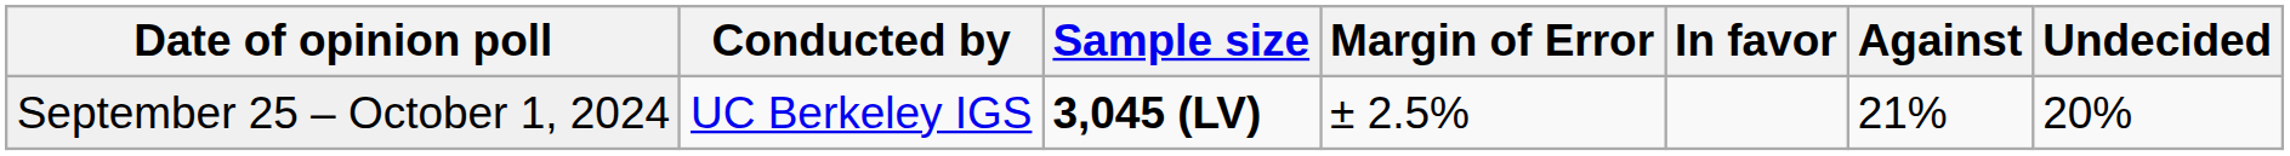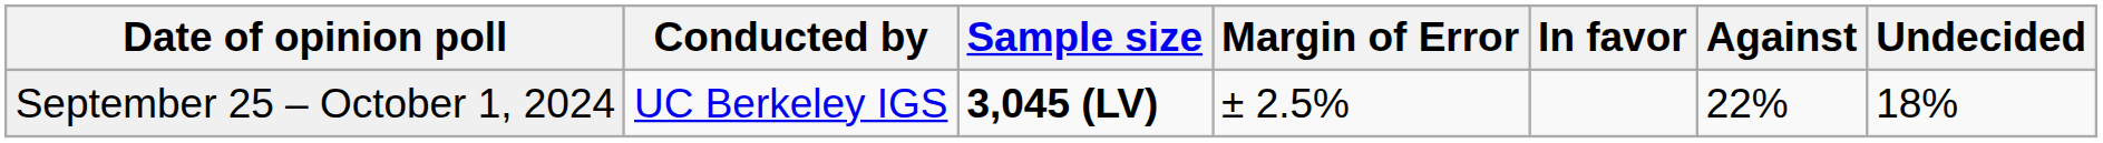September 25 – October 1, 2024 | Against: 21% -> 22%
September 25 – October 1, 2024 | Undecided: 20% -> 18%
